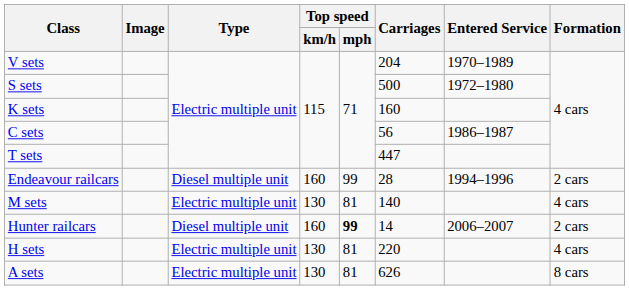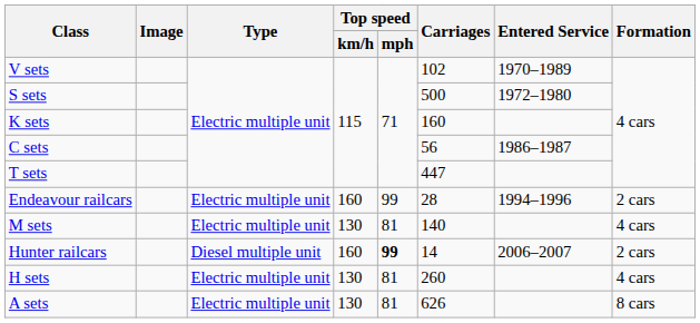V sets | Carriages: 204 -> 102
Endeavour railcars | Type: Diesel multiple unit -> Electric multiple unit
H sets | Carriages: 220 -> 260
